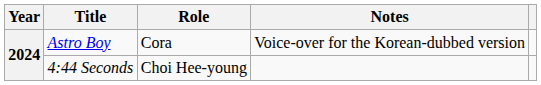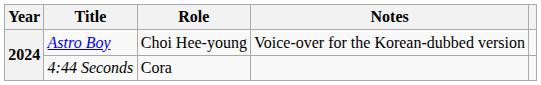Astro Boy | Role: Cora -> Choi Hee-young
4:44 Seconds | Role: Choi Hee-young -> Cora
